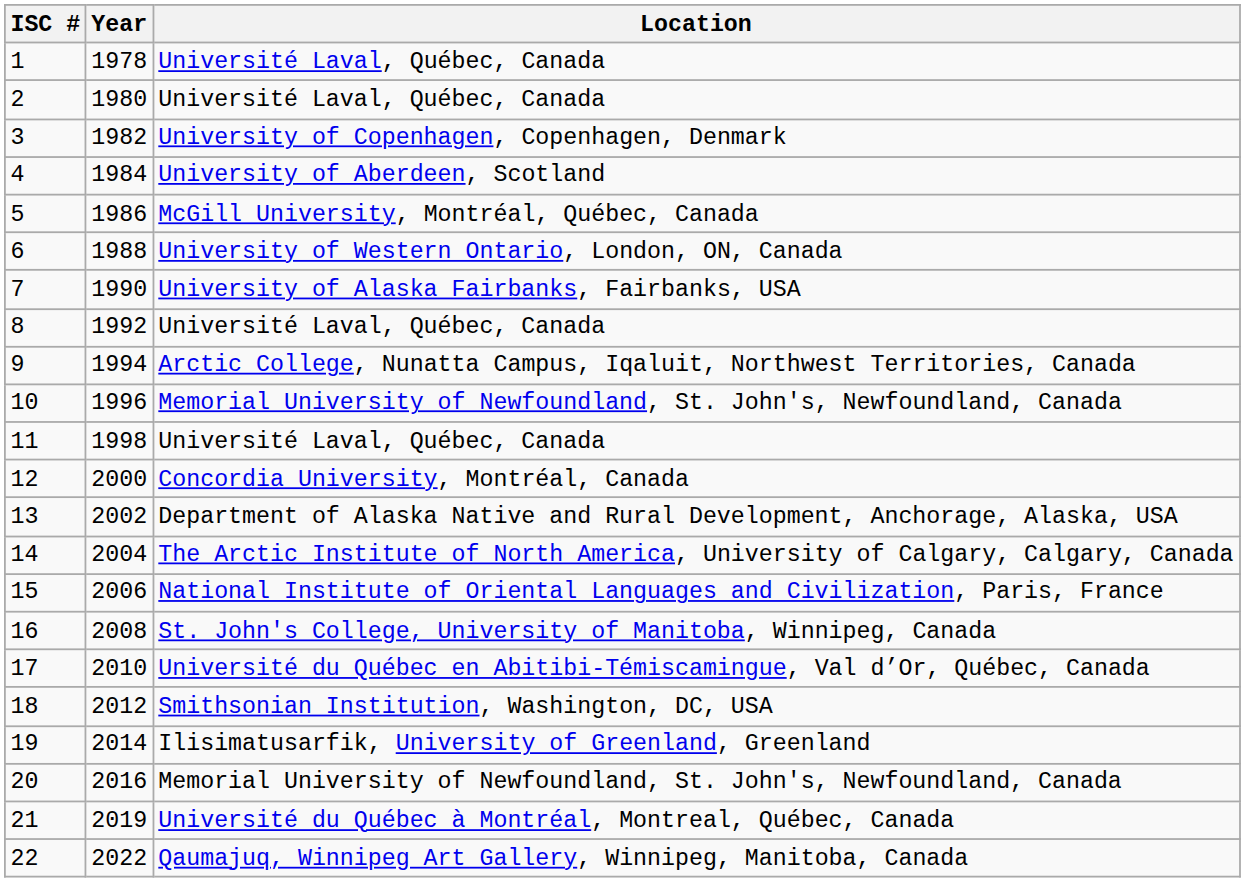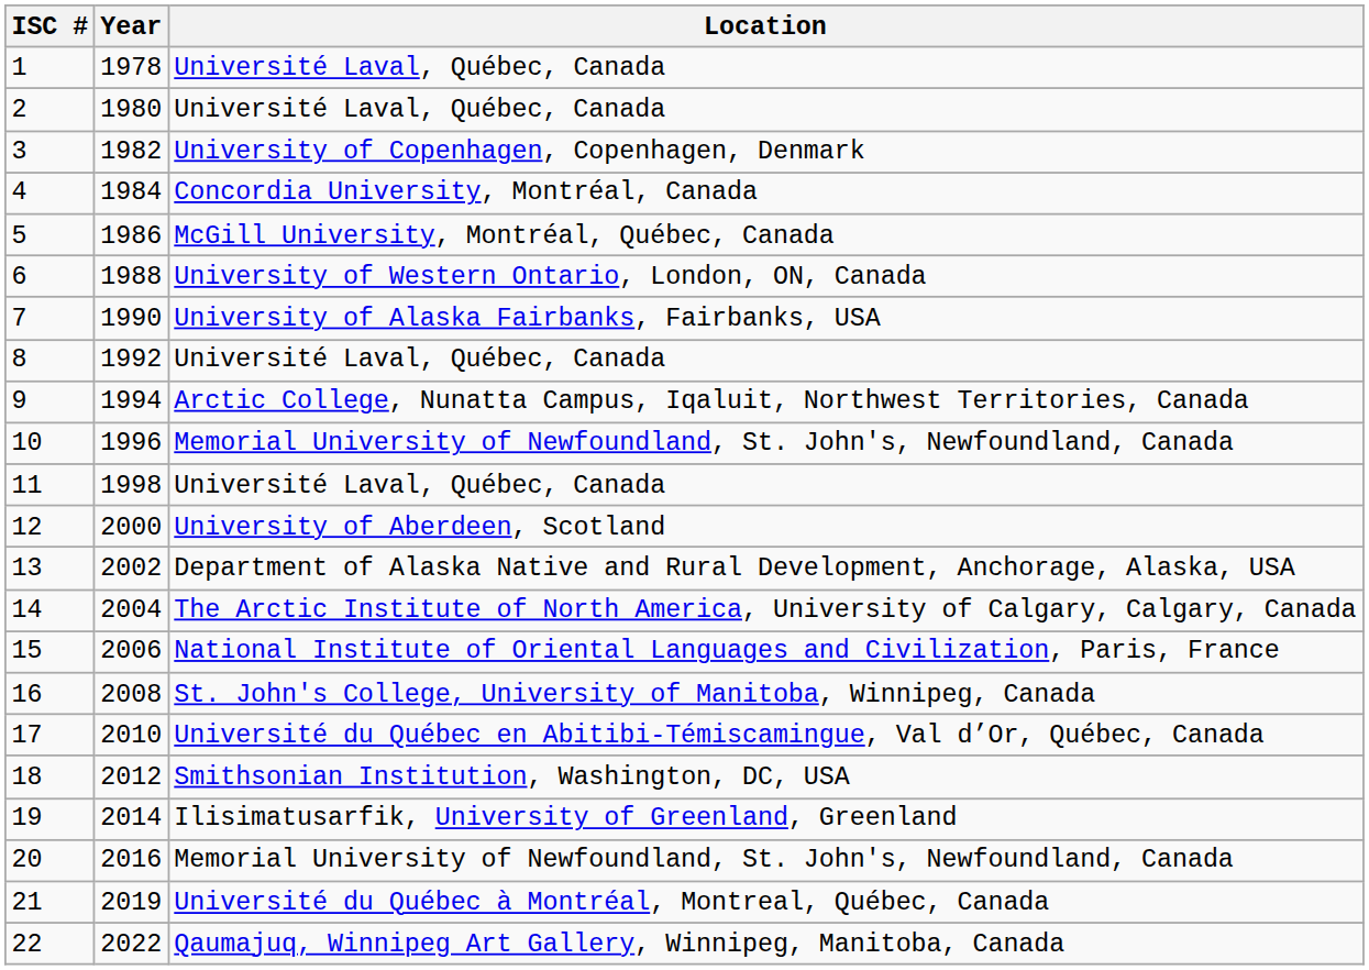4 | Location: University of Aberdeen, Scotland -> Concordia University, Montréal, Canada
12 | Location: Concordia University, Montréal, Canada -> University of Aberdeen, Scotland
